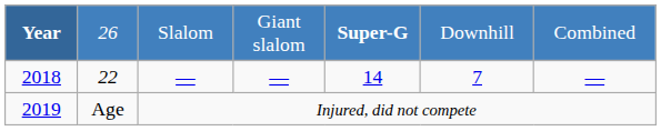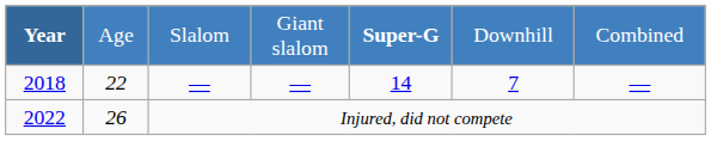Slalom | column 2: 26 -> Age
Injured, did not compete | Year: 2019 -> 2022
Injured, did not compete | column 2: Age -> 26
